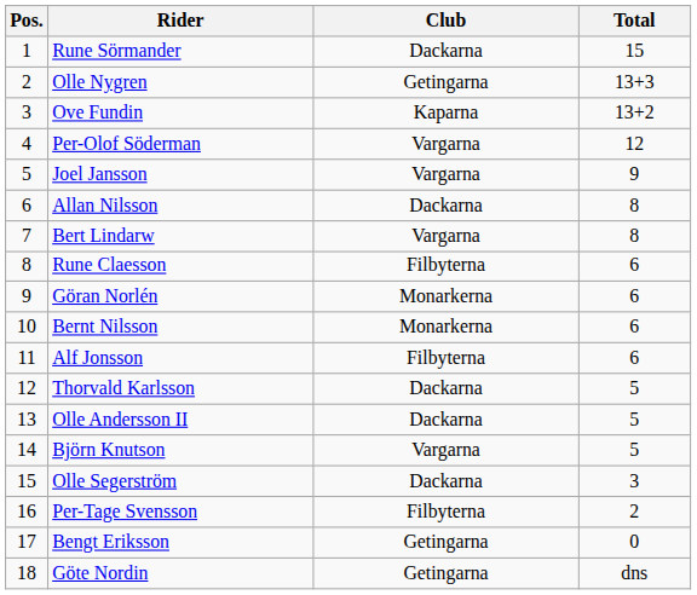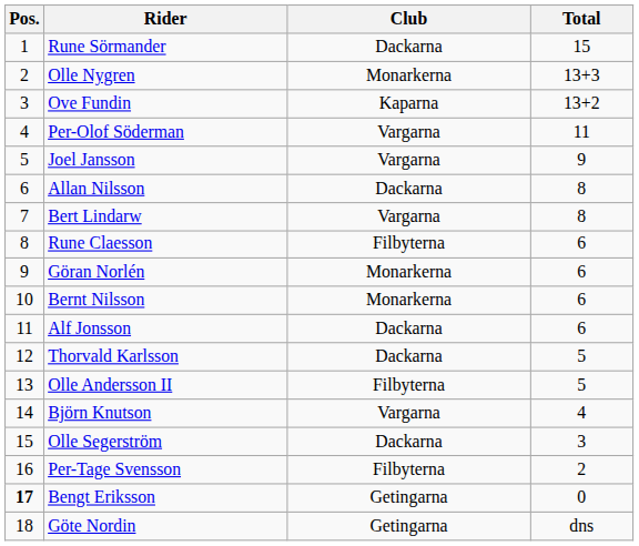Olle Nygren | Club: Getingarna -> Monarkerna
Per-Olof Söderman | Total: 12 -> 11
Alf Jonsson | Club: Filbyterna -> Dackarna
Olle Andersson II | Club: Dackarna -> Filbyterna
Björn Knutson | Total: 5 -> 4
Bengt Eriksson | Pos.: normal -> bold
